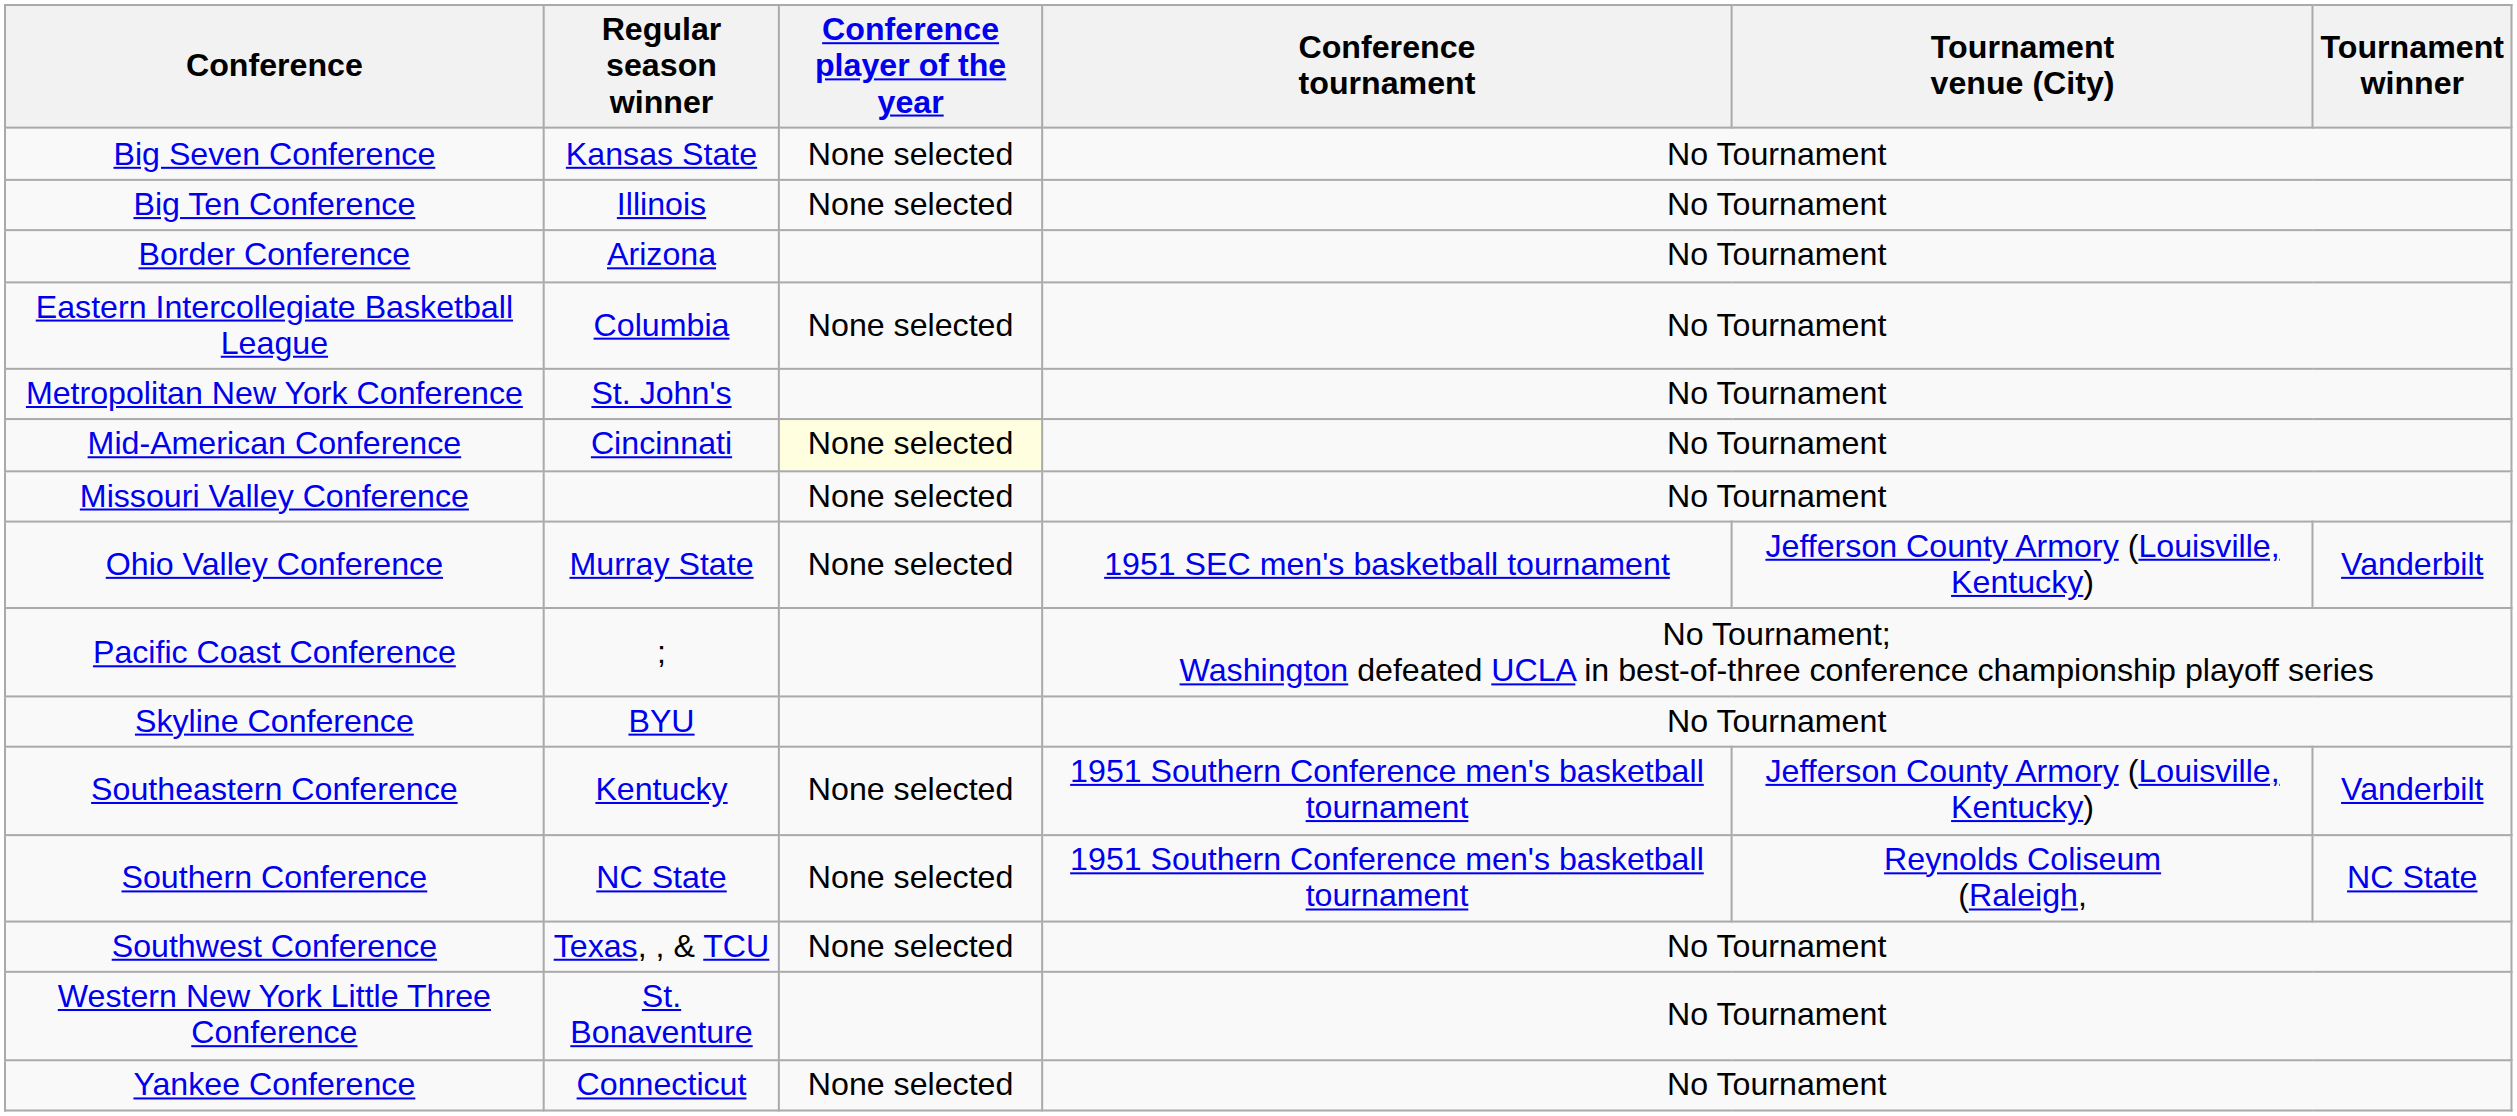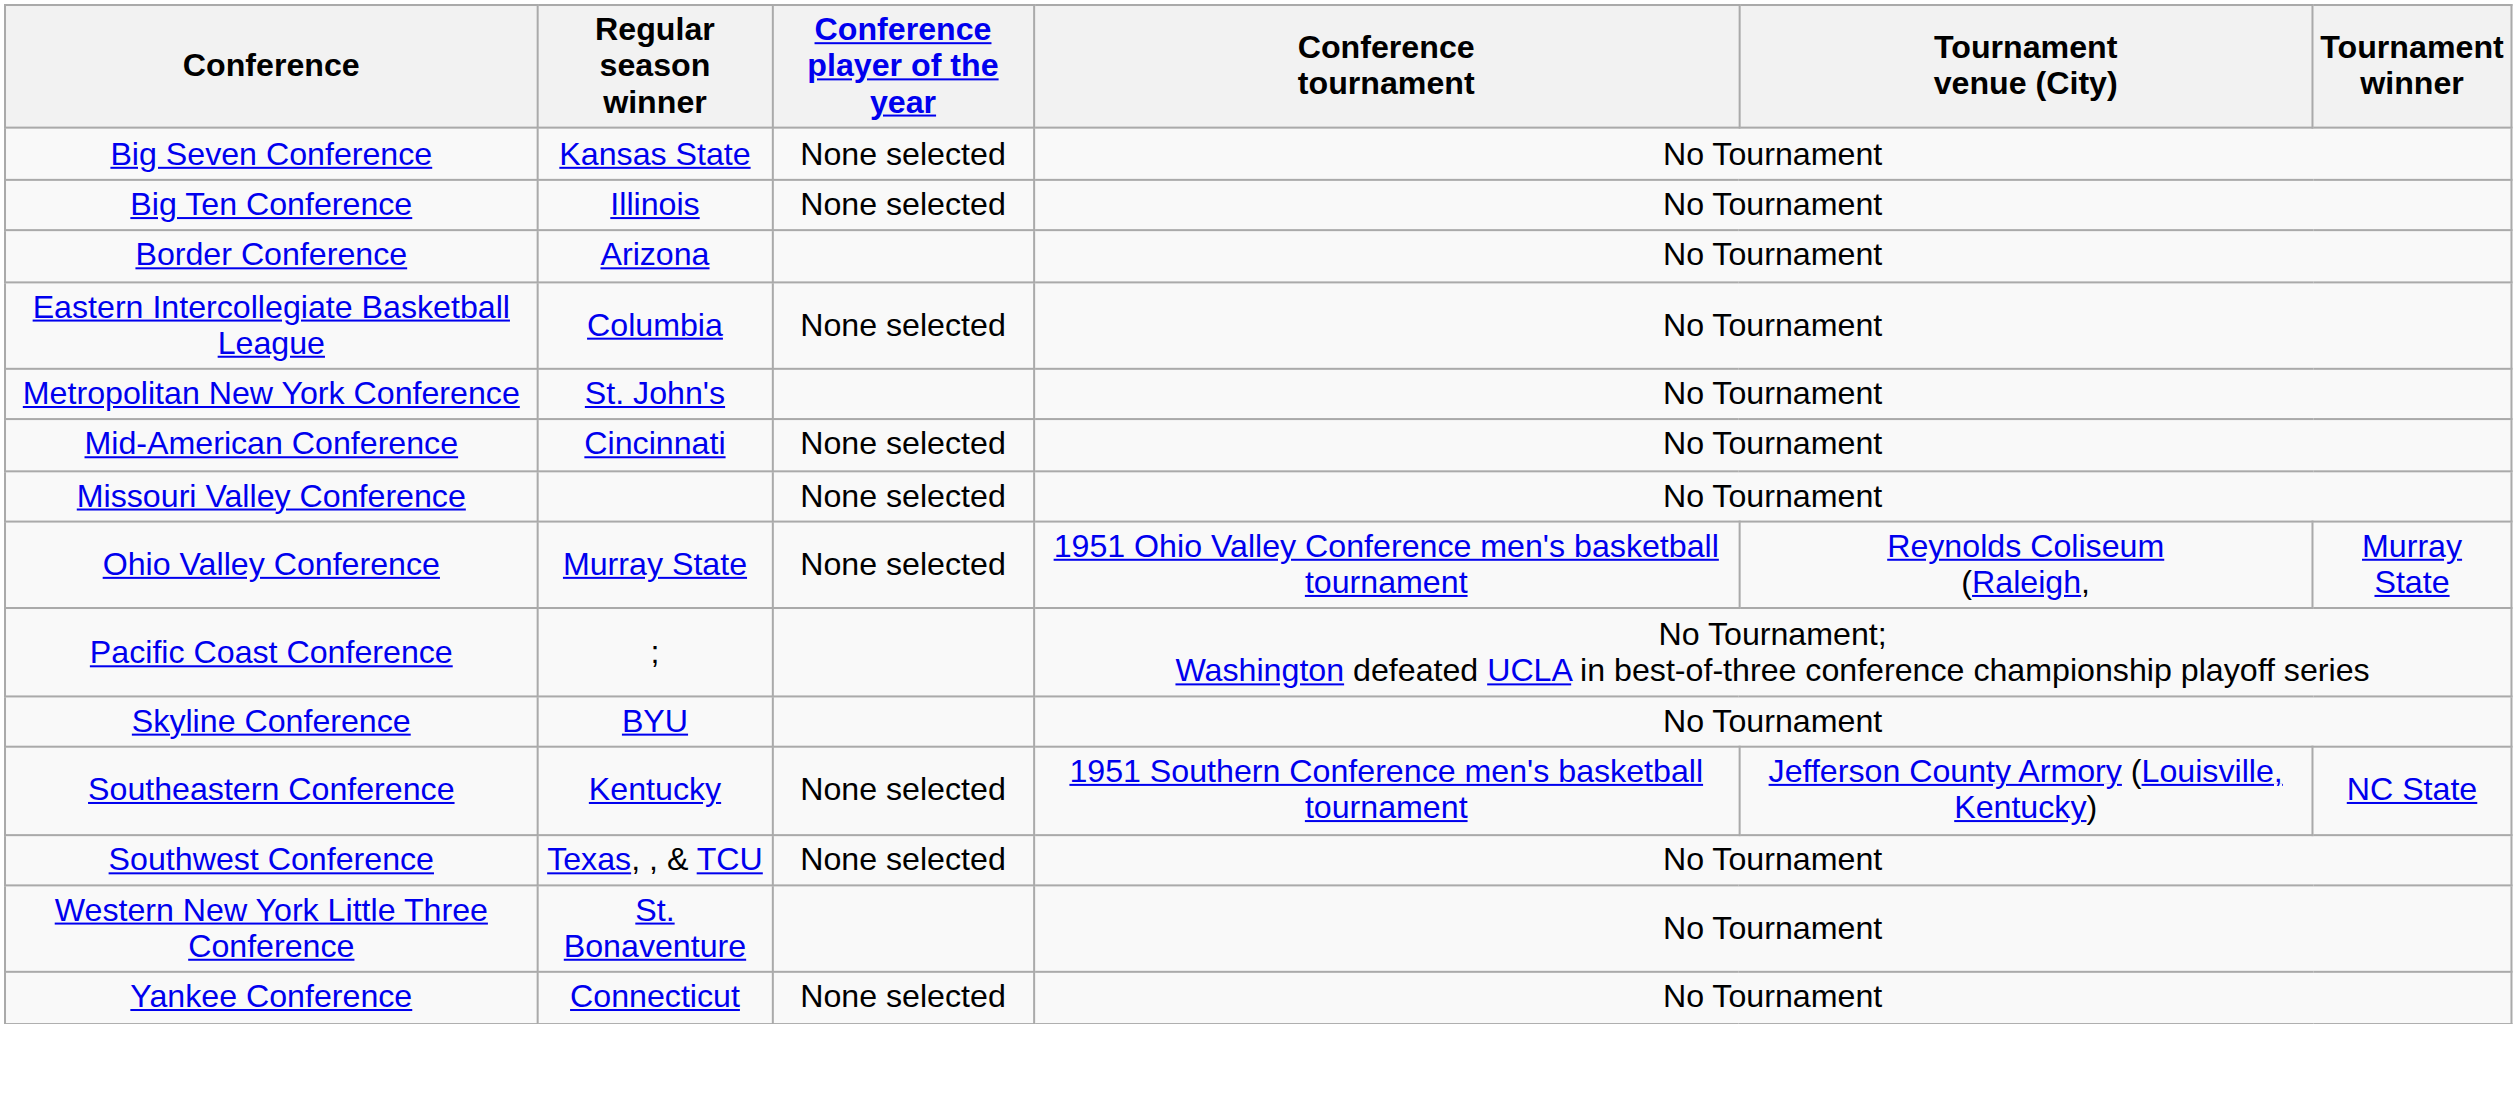Mid-American Conference | Conference player of the year: lightyellow background -> no background
Ohio Valley Conference | Conference tournament: 1951 SEC men's basketball tournament -> 1951 Ohio Valley Conference men's basketball tournament
Ohio Valley Conference | Tournament venue (City): Jefferson County Armory (Louisville, Kentucky) -> Reynolds Coliseum (Raleigh,
Ohio Valley Conference | Tournament winner: Vanderbilt -> Murray State
Southeastern Conference | Tournament winner: Vanderbilt -> NC State
- row: Southern Conference | NC State | None selected | 1951 Southern Conference men's basketball tournament | Reynolds Coliseum (Raleigh, | NC State
